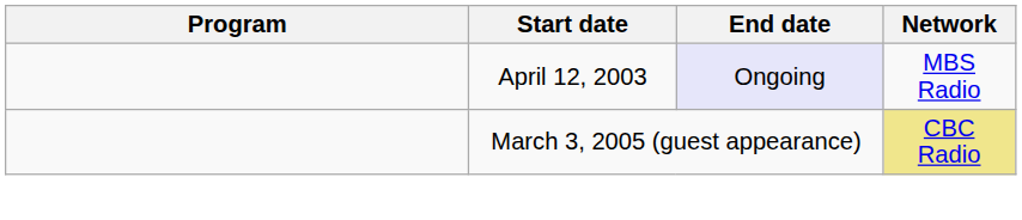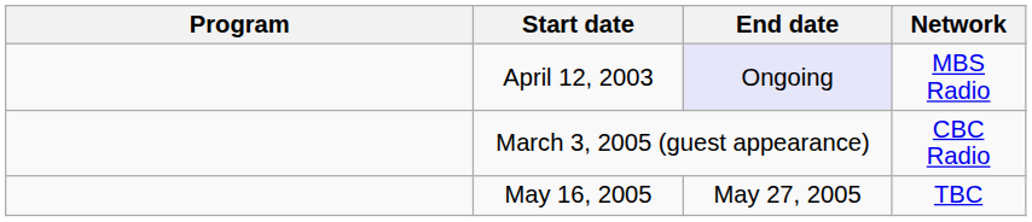March 3, 2005 (guest appearance) | Network: khaki background -> no background
+ row: May 16, 2005 | May 27, 2005 | TBC
